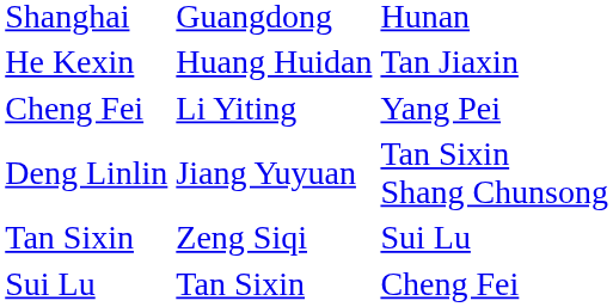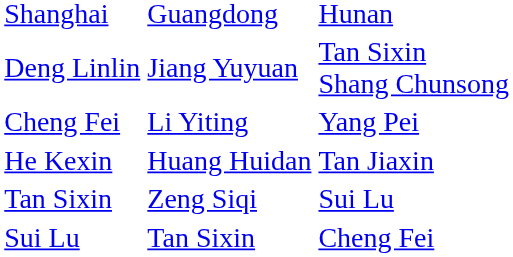rows swapped: Deng Linlin <-> He Kexin
